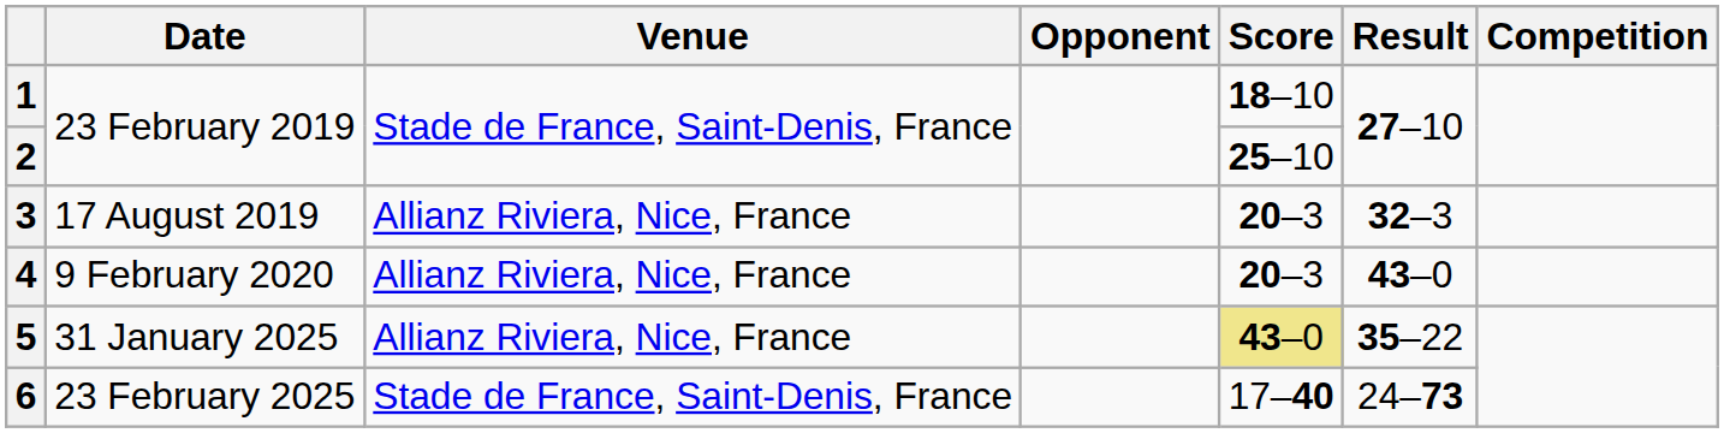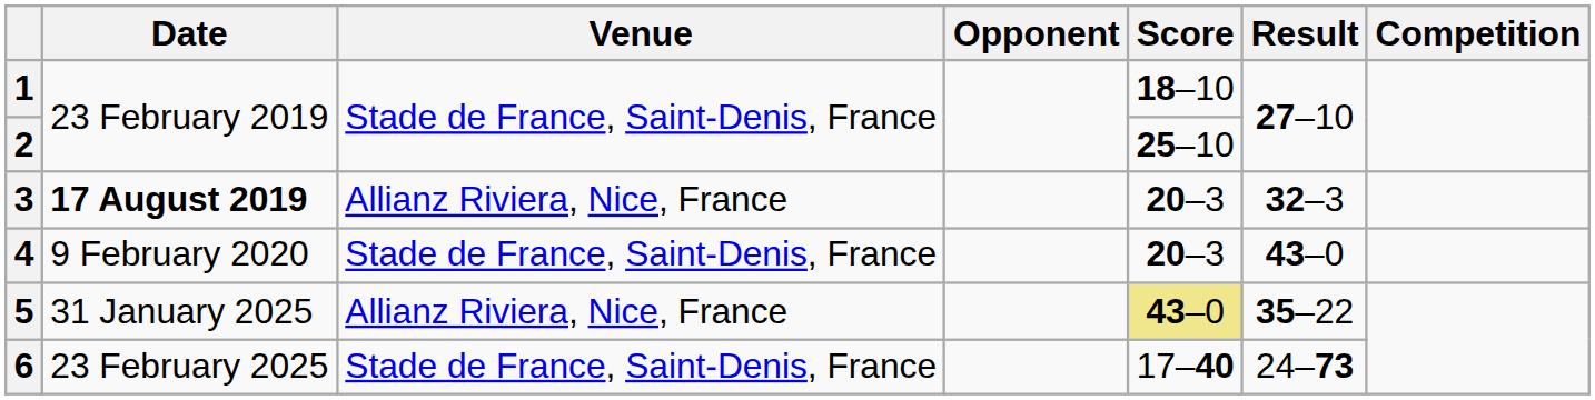3 | Date: normal -> bold
4 | Venue: Allianz Riviera, Nice, France -> Stade de France, Saint-Denis, France
